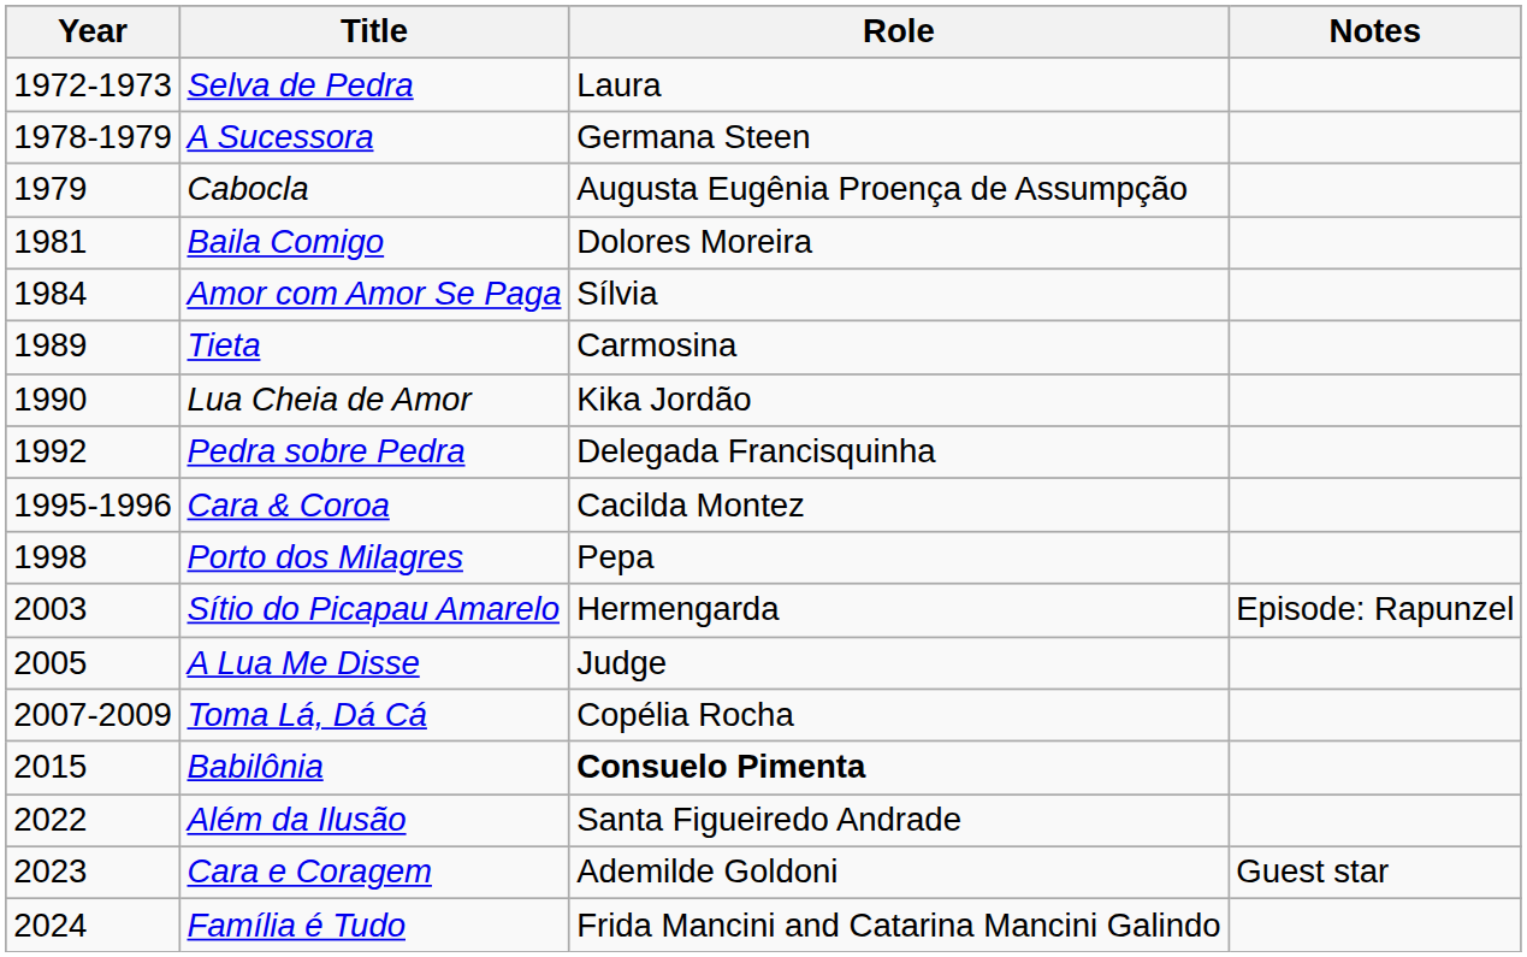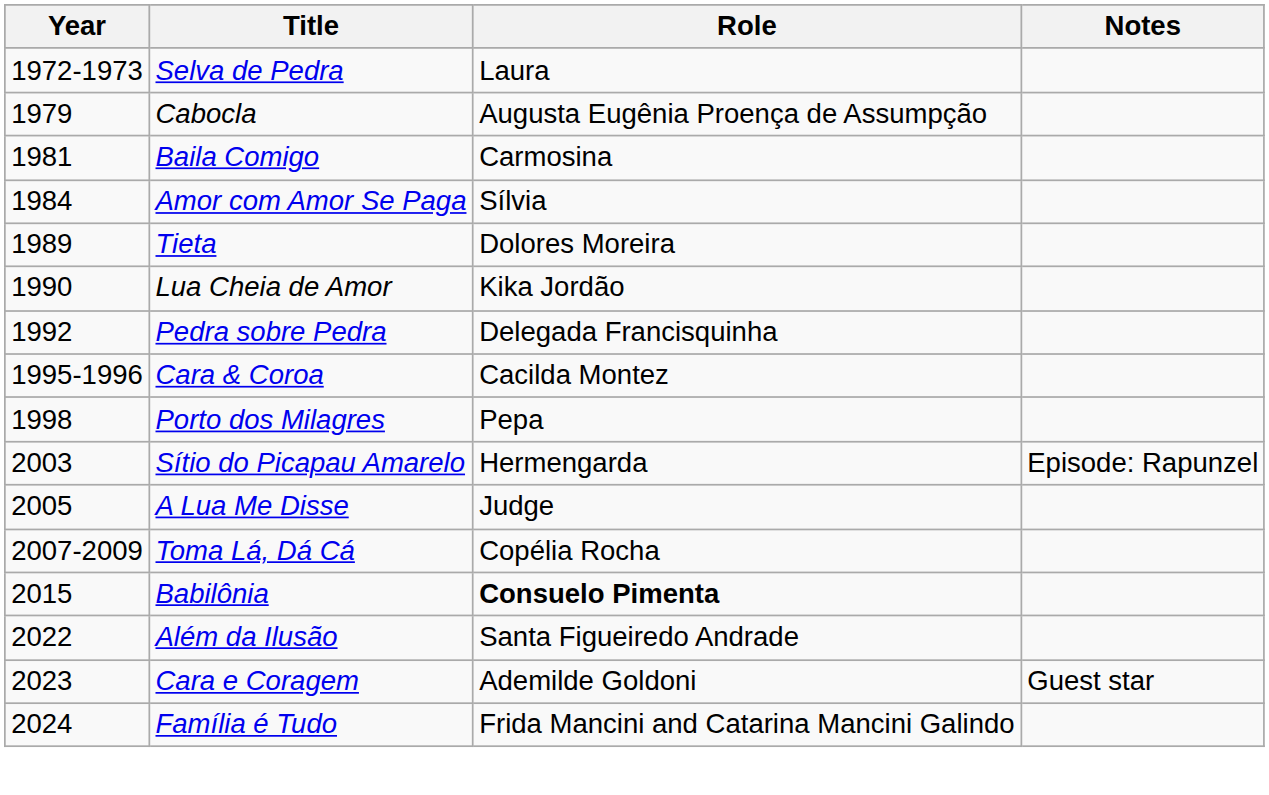- row: 1978-1979 | A Sucessora | Germana Steen
Baila Comigo | Role: Dolores Moreira -> Carmosina
Tieta | Role: Carmosina -> Dolores Moreira
